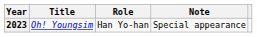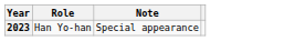- column: Title | Oh! Youngsim
